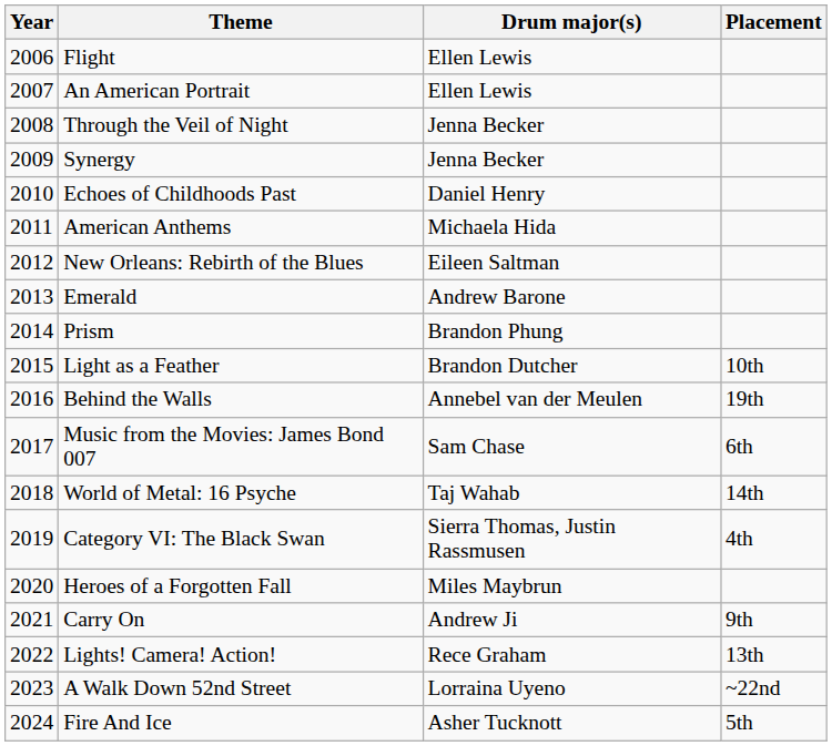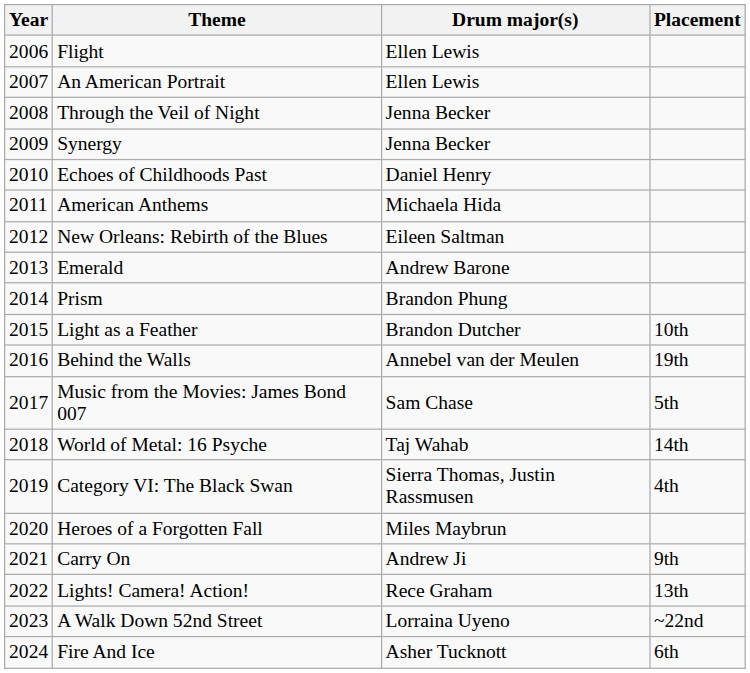Music from the Movies: James Bond 007 | Placement: 6th -> 5th
Fire And Ice | Placement: 5th -> 6th
